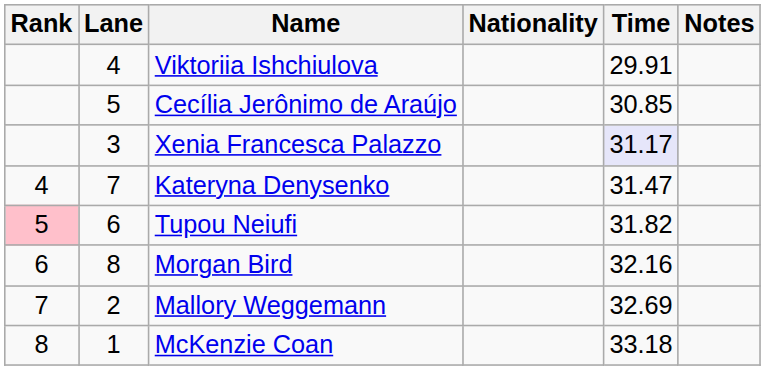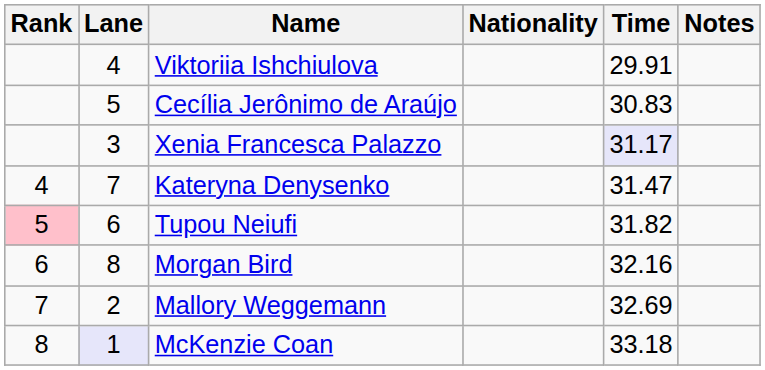Cecília Jerônimo de Araújo | Time: 30.85 -> 30.83
McKenzie Coan | Lane: no background -> lavender background
